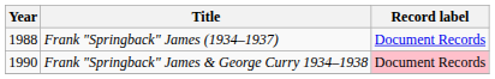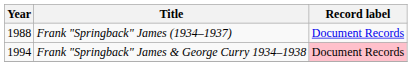Frank "Springback" James & George Curry 1934–1938 | Year: 1990 -> 1994
